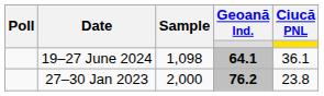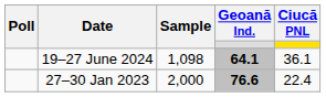27–30 Jan 2023 | Geoană Ind.: 76.2 -> 76.6
27–30 Jan 2023 | Ciucă PNL: 23.8 -> 22.4
